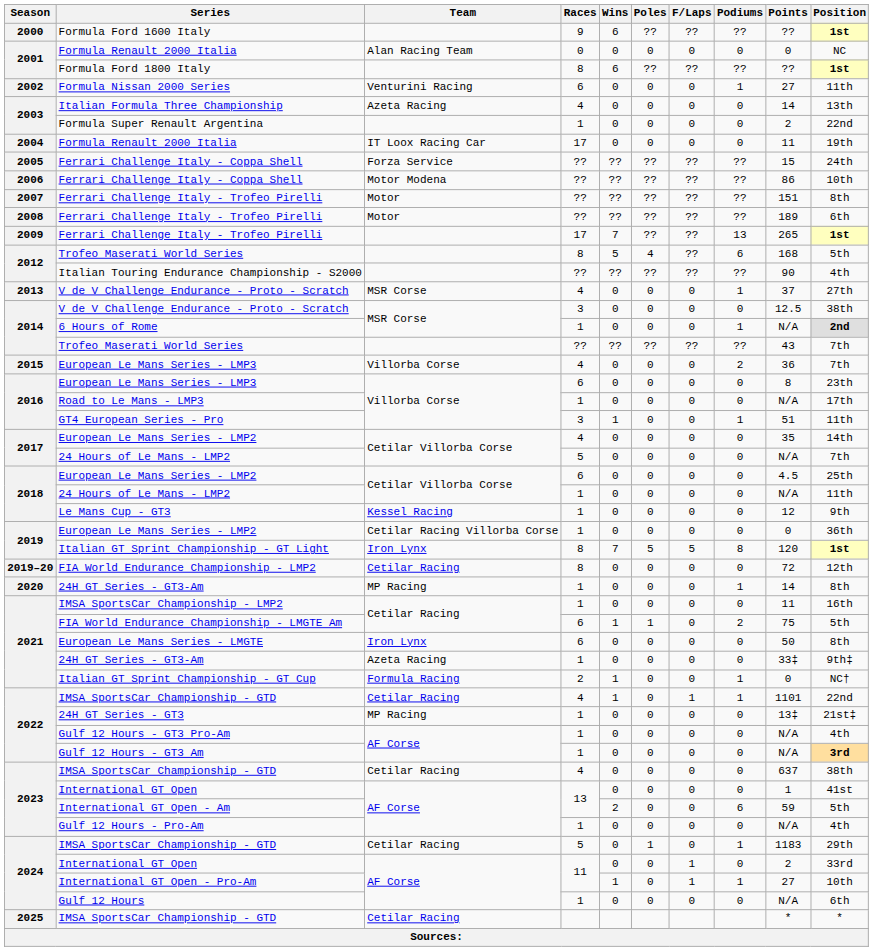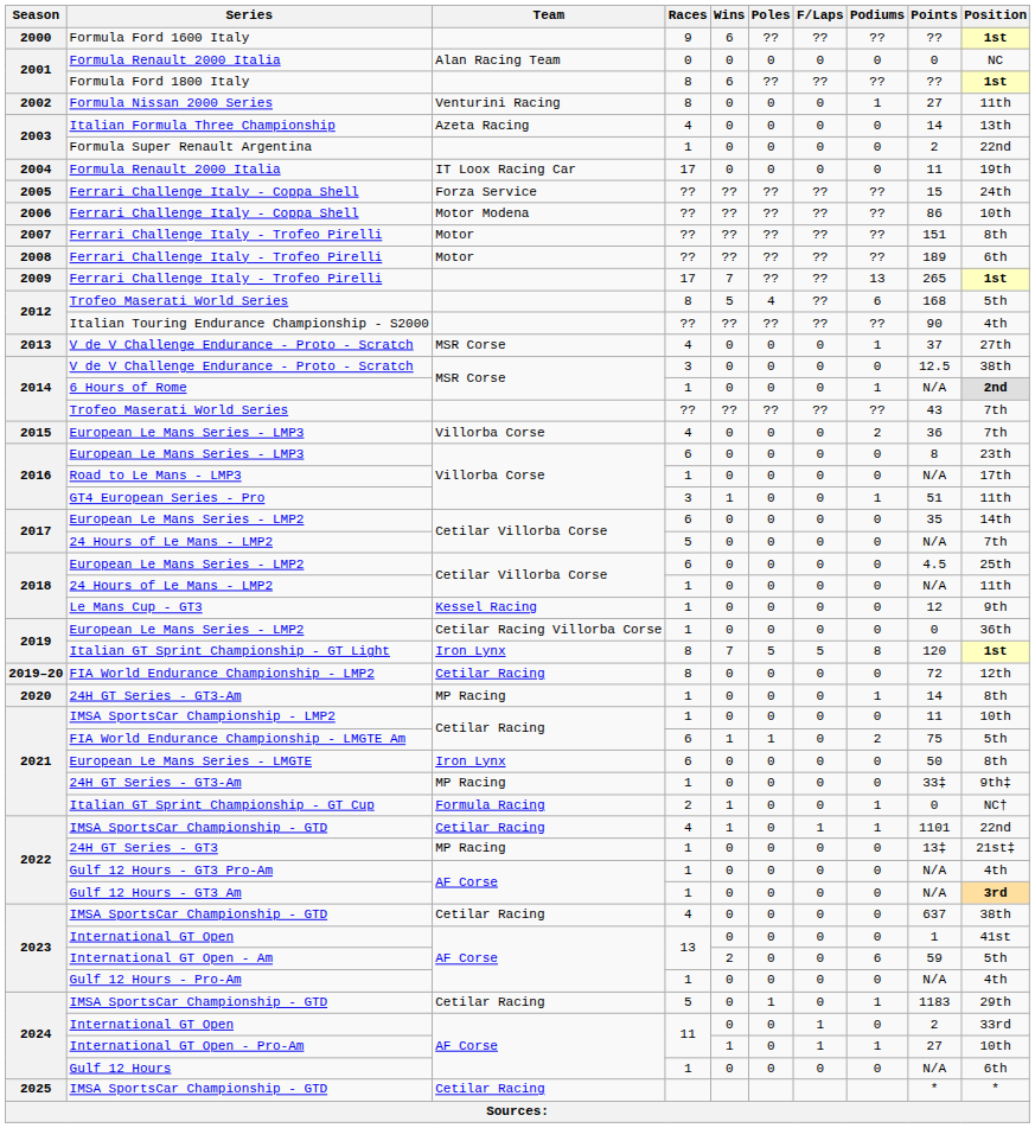Formula Nissan 2000 Series | Races: 6 -> 8
2017 / European Le Mans Series - LMP2 | Races: 4 -> 6
IMSA SportsCar Championship - LMP2 | Position: 16th -> 10th
2021 / 24H GT Series - GT3-Am | Team: Azeta Racing -> MP Racing
